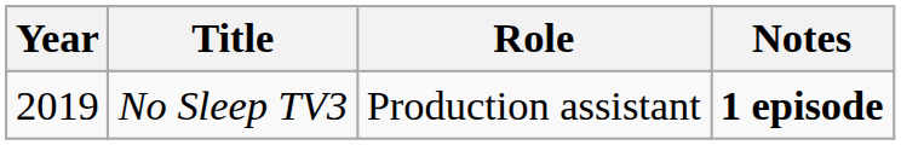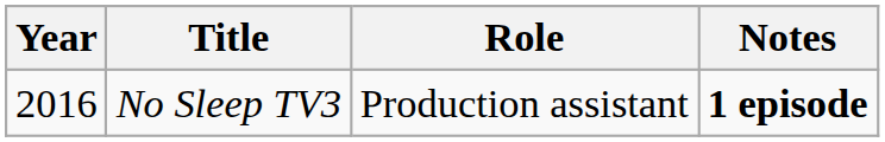No Sleep TV3 | Year: 2019 -> 2016
